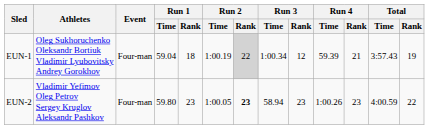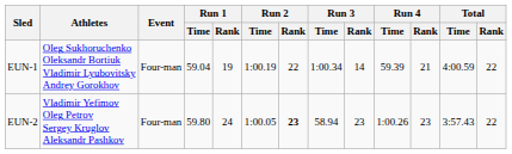EUN-1 | Run 1 / Rank: 18 -> 19
EUN-1 | Run 2 / Rank: lightgrey background -> no background
EUN-1 | Run 3 / Rank: 12 -> 14
EUN-1 | Total / Time: 3:57.43 -> 4:00.59
EUN-1 | Total / Rank: 19 -> 22
EUN-2 | Run 1 / Rank: 23 -> 24
EUN-2 | Total / Time: 4:00.59 -> 3:57.43
